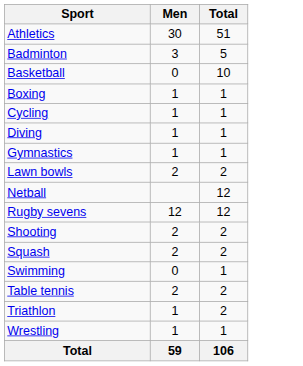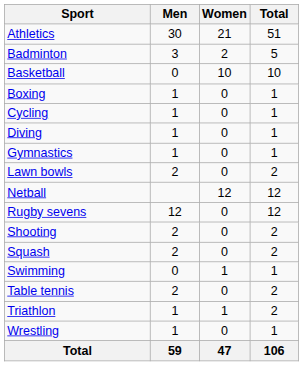+ column: Women | 21 | 2 | 10 | 0 | 0 | 0 | 0 | 0 | 12 | 0 | 0 | 0 | 1 | 0 | 1 | 0 | 47
